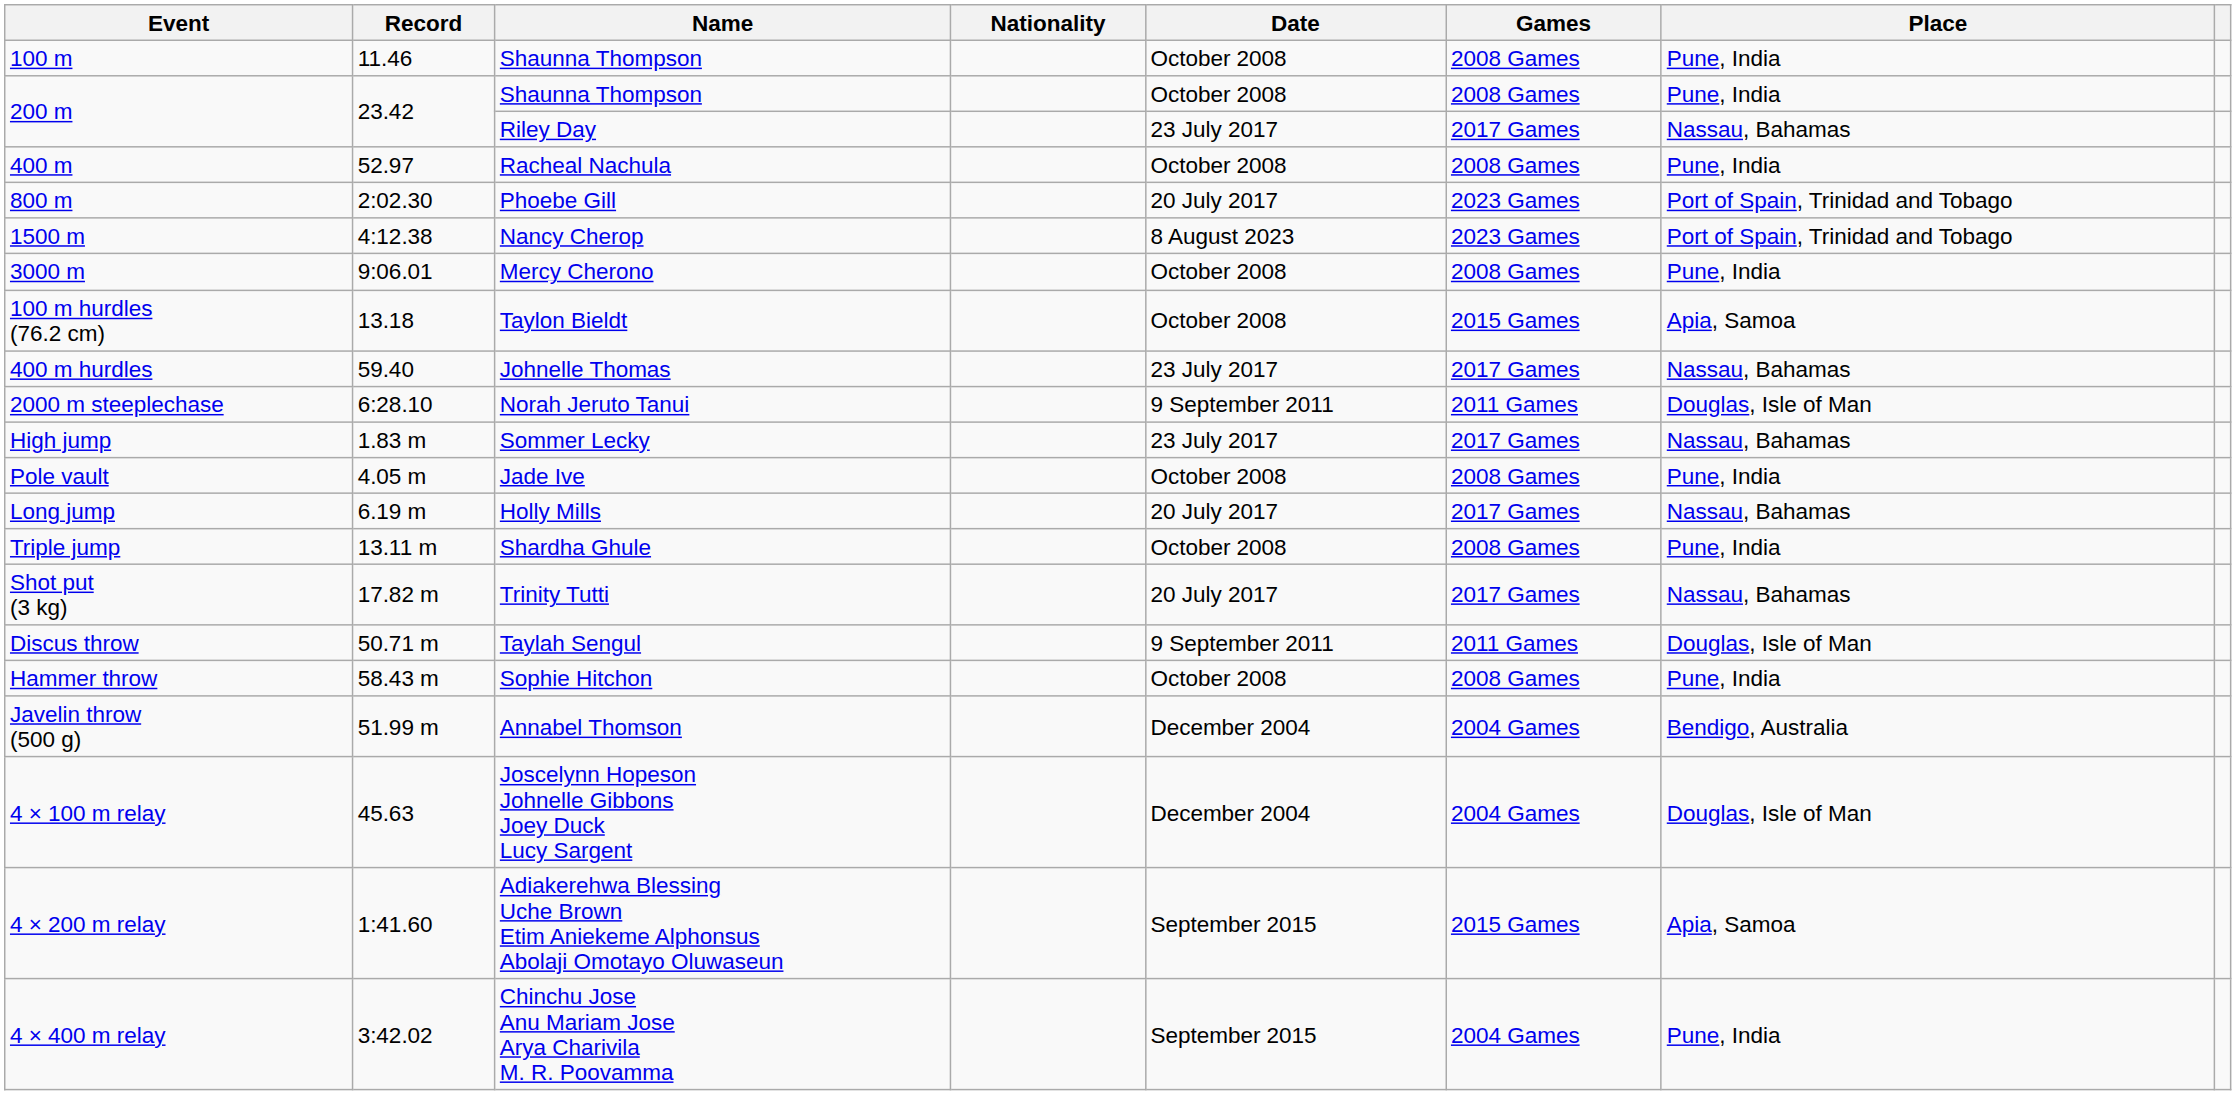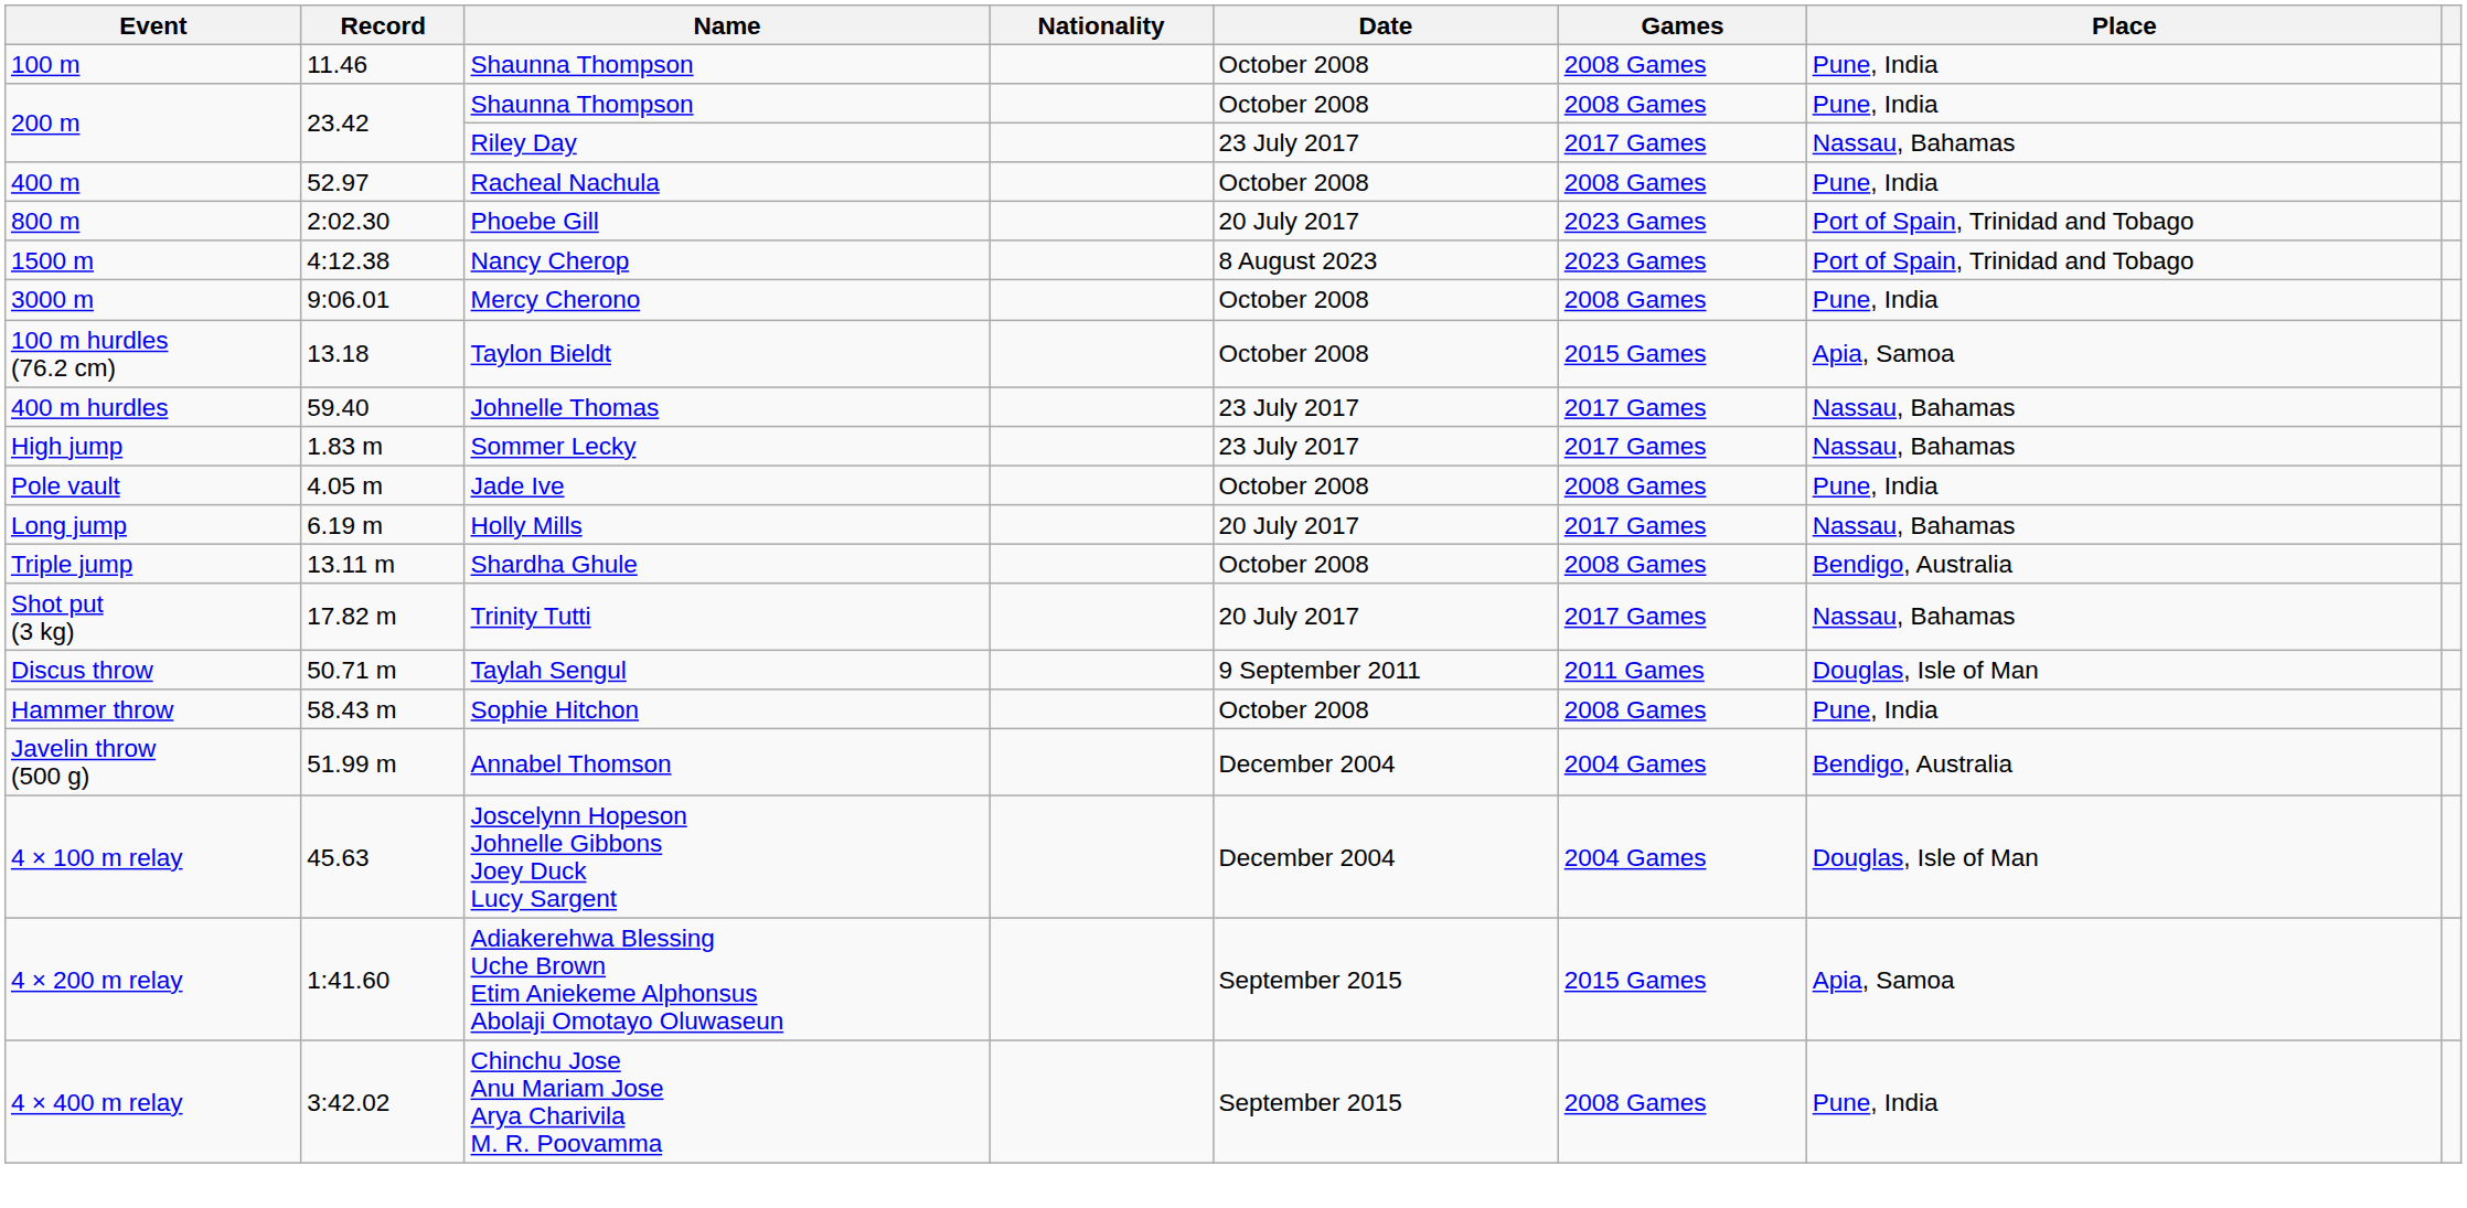- row: 2000 m steeplechase | 6:28.10 | Norah Jeruto Tanui | 9 September 2011 | 2011 Games | Douglas, Isle of Man
Triple jump | Place: Pune, India -> Bendigo, Australia
4 × 400 m relay | Games: 2004 Games -> 2008 Games
